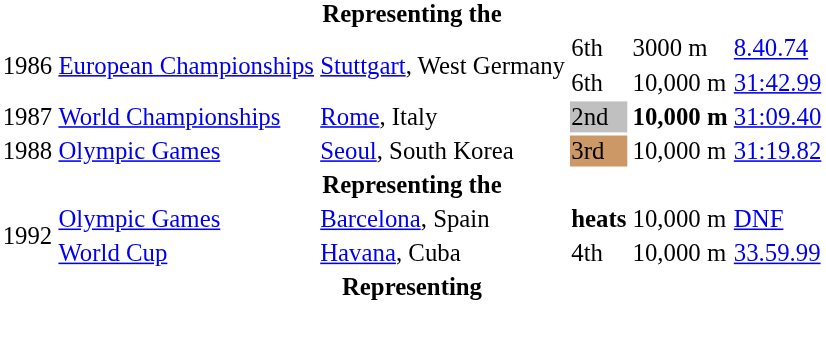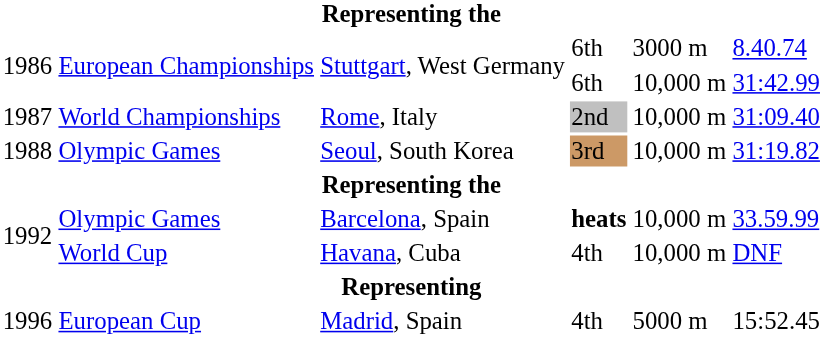Rome, Italy | column 5: bold -> normal
Barcelona, Spain | column 6: DNF -> 33.59.99
Havana, Cuba | column 6: 33.59.99 -> DNF
+ row: 1996 | European Cup | Madrid, Spain | 4th | 5000 m | 15:52.45
